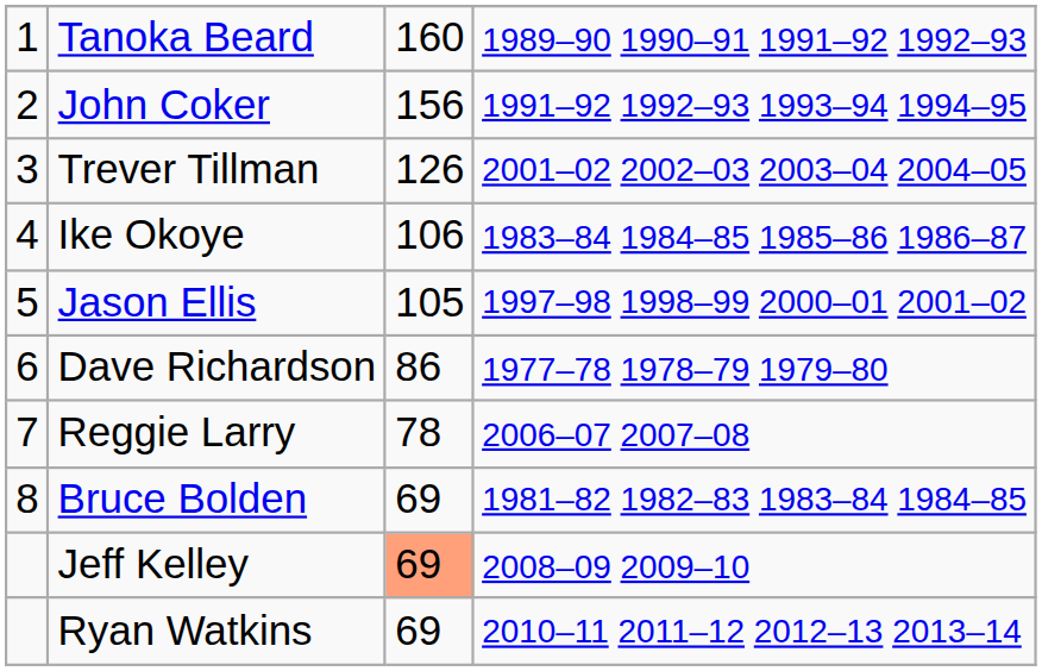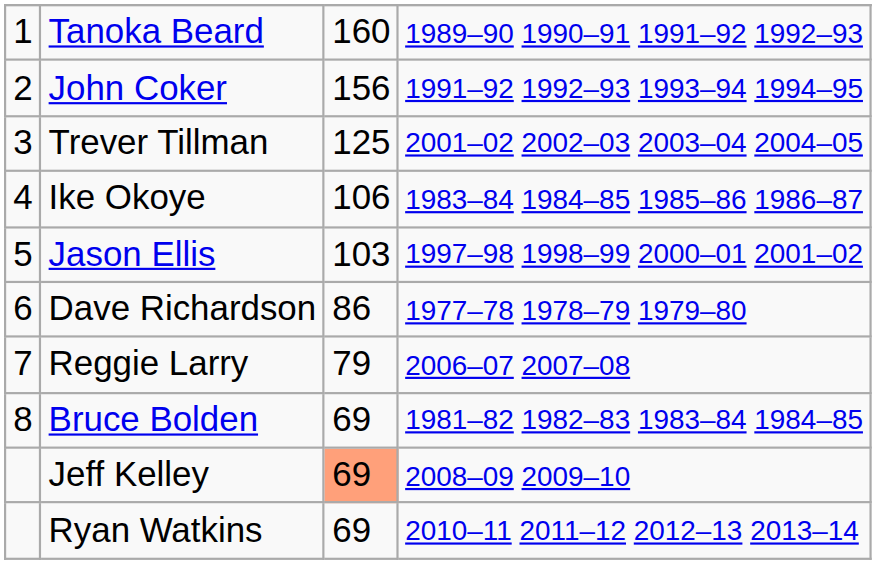Trever Tillman | column 3: 126 -> 125
Jason Ellis | column 3: 105 -> 103
Reggie Larry | column 3: 78 -> 79
